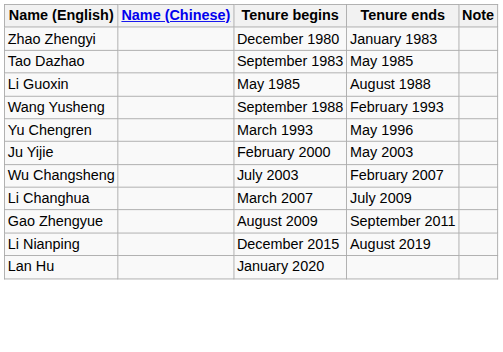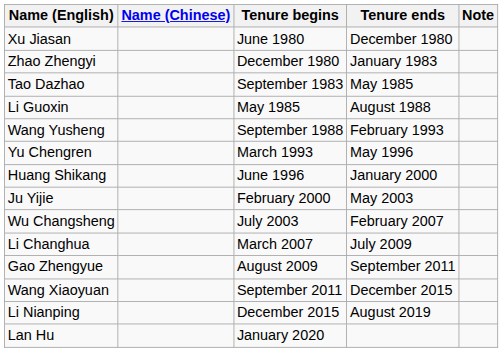+ row: Xu Jiasan | June 1980 | December 1980
+ row: Huang Shikang | June 1996 | January 2000
+ row: Wang Xiaoyuan | September 2011 | December 2015
